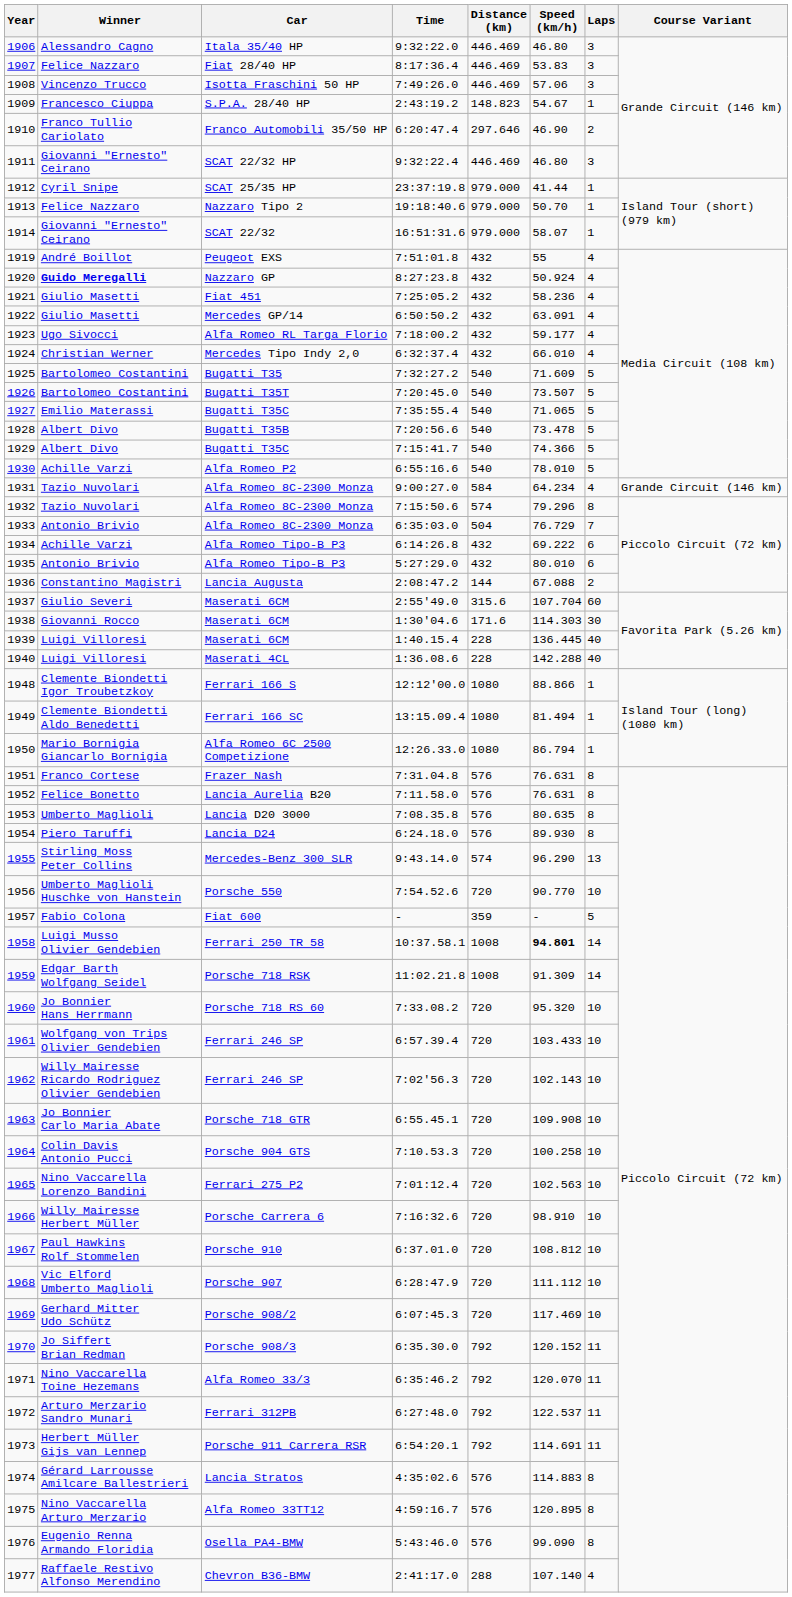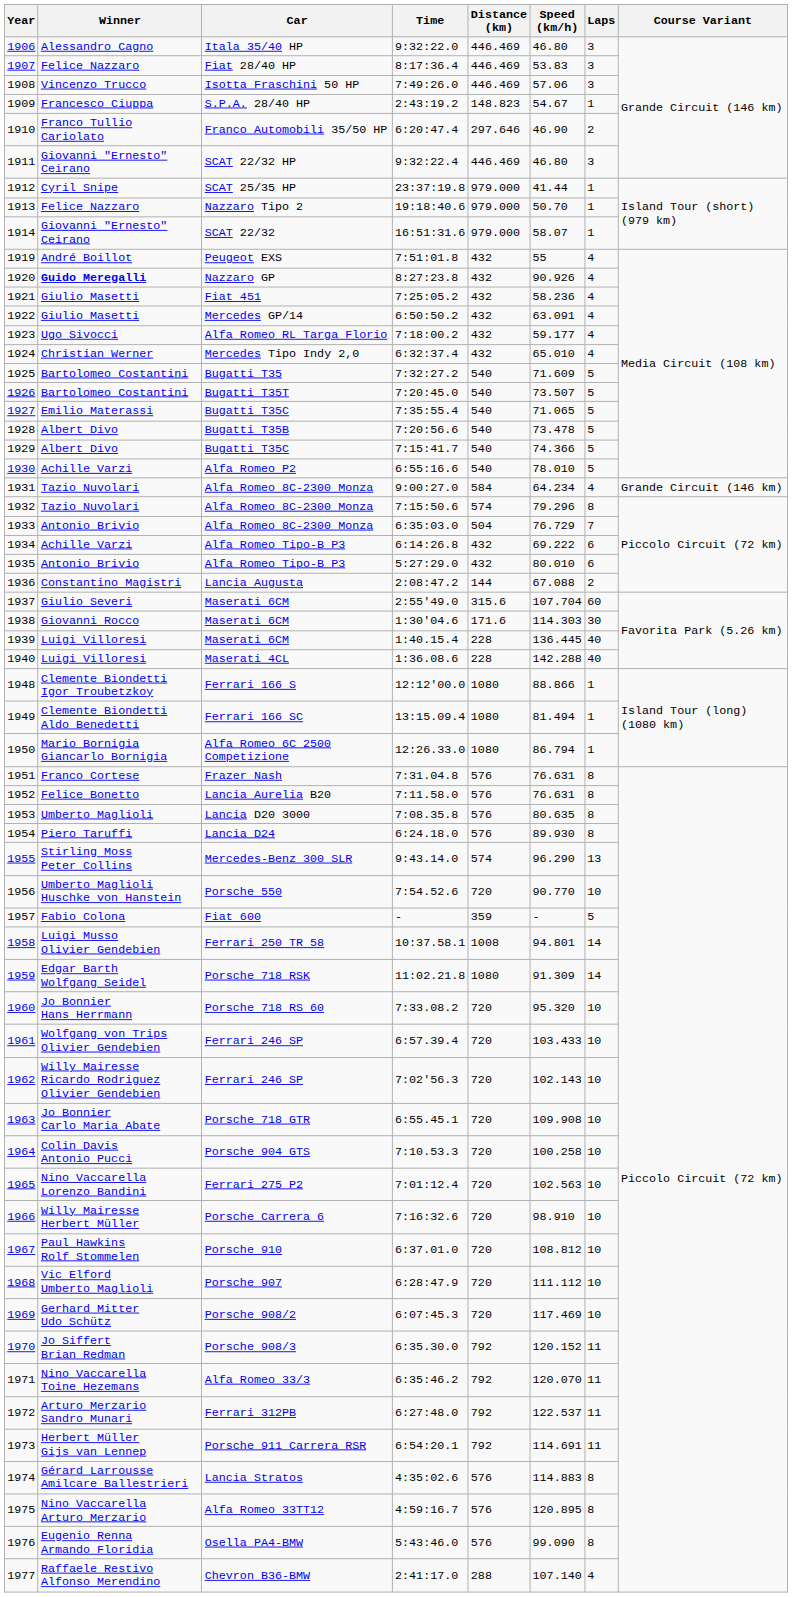1920 | Speed (km/h): 50.924 -> 90.926
1924 | Speed (km/h): 66.010 -> 65.010
1958 | Speed (km/h): bold -> normal
1959 | Distance (km): 1008 -> 1080
